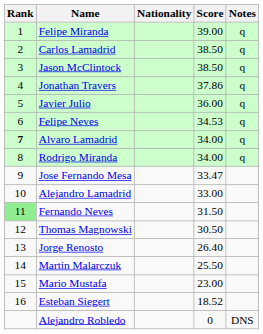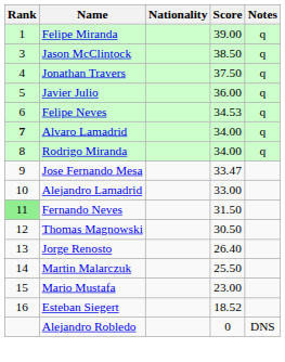- row: 2 | Carlos Lamadrid | 38.50 | q
Jonathan Travers | Score: 37.86 -> 37.50
